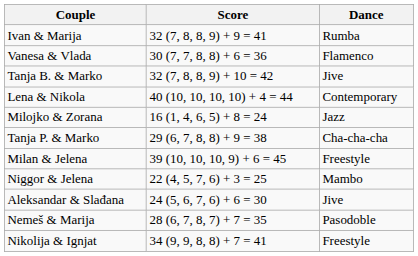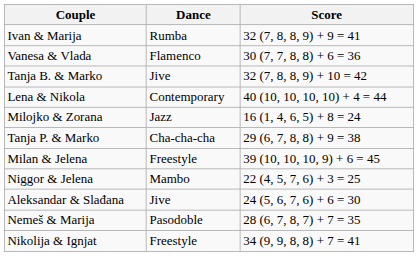columns swapped: Score <-> Dance
